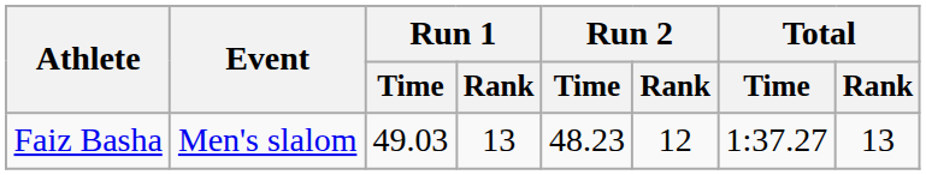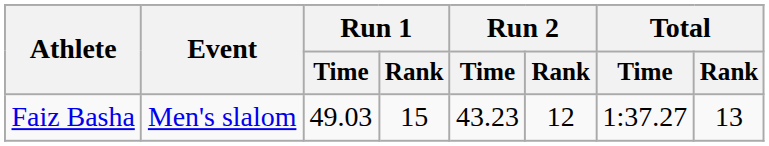Faiz Basha | Run 1 / Rank: 13 -> 15
Faiz Basha | Run 2 / Time: 48.23 -> 43.23
